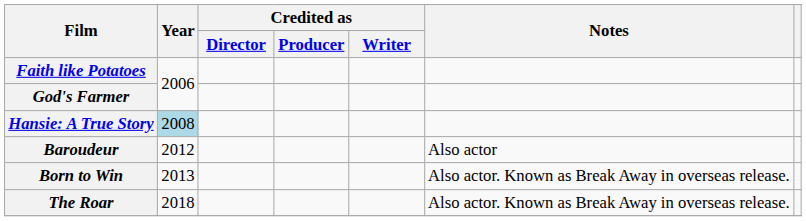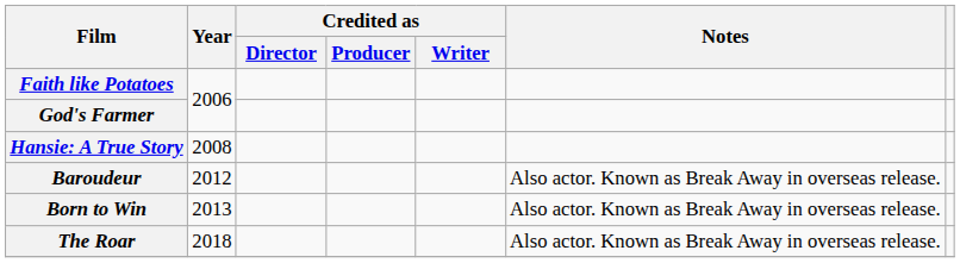Hansie: A True Story | Year: lightblue background -> no background
Baroudeur | Notes: Also actor -> Also actor. Known as Break Away in overseas release.
